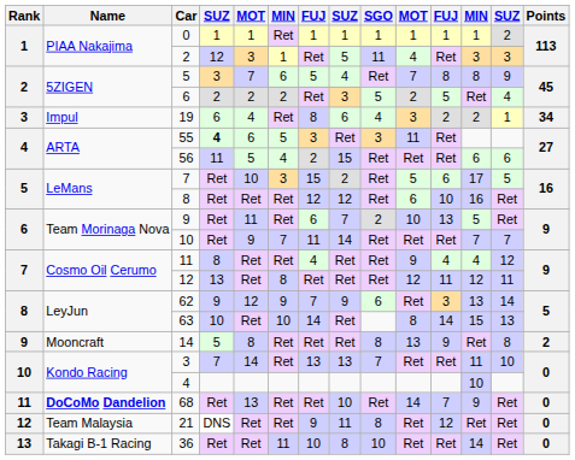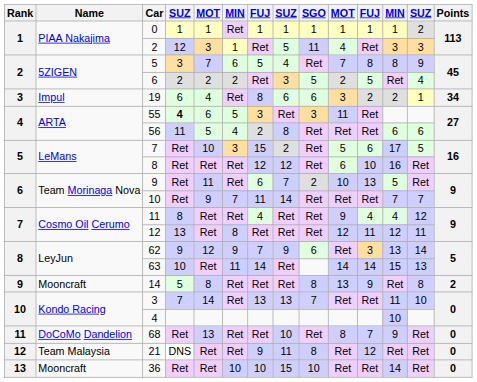19 | SGO: 4 -> 6
56 | column 8: 15 -> 8
63 | column 6: 10 -> 11
63 | column 10: 8 -> 14
68 | Name: bold -> normal
68 | column 10: 14 -> 8
36 | Name: Takagi B-1 Racing -> Mooncraft
36 | column 6: 11 -> 10
36 | column 8: 8 -> 15
